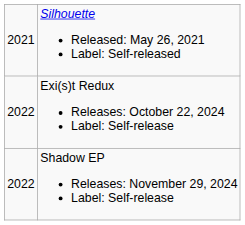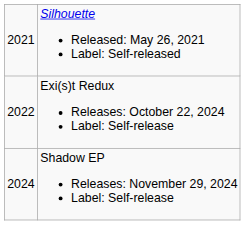Shadow EP Releases: November 29, 2024 Label: Self-release | column 1: 2022 -> 2024
